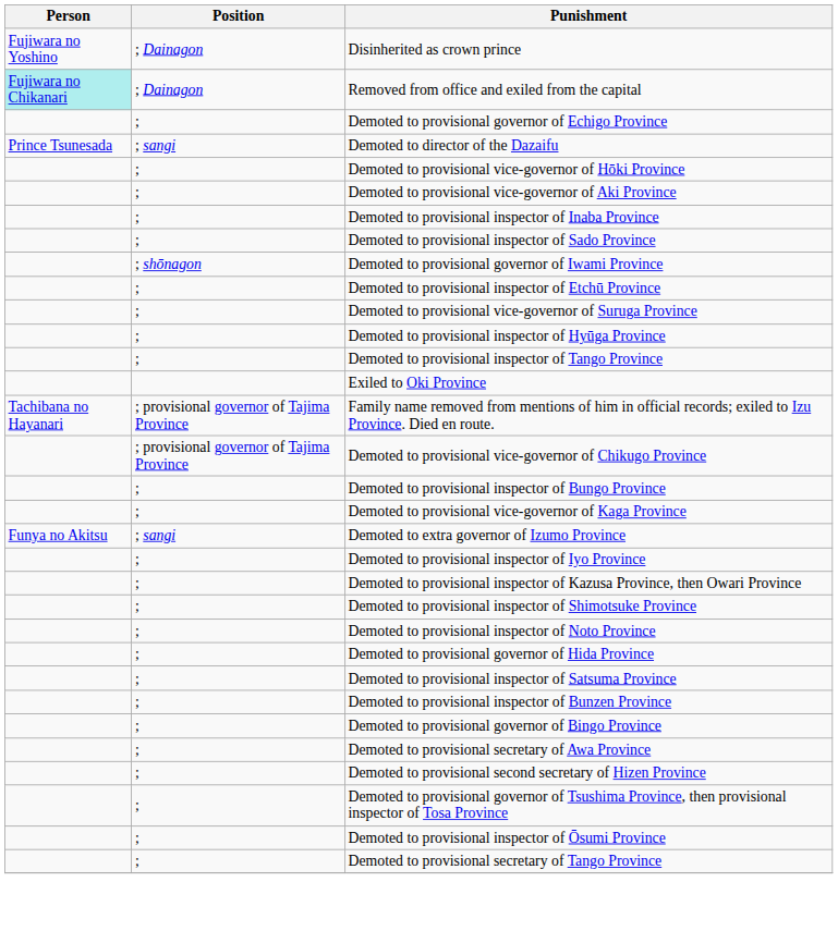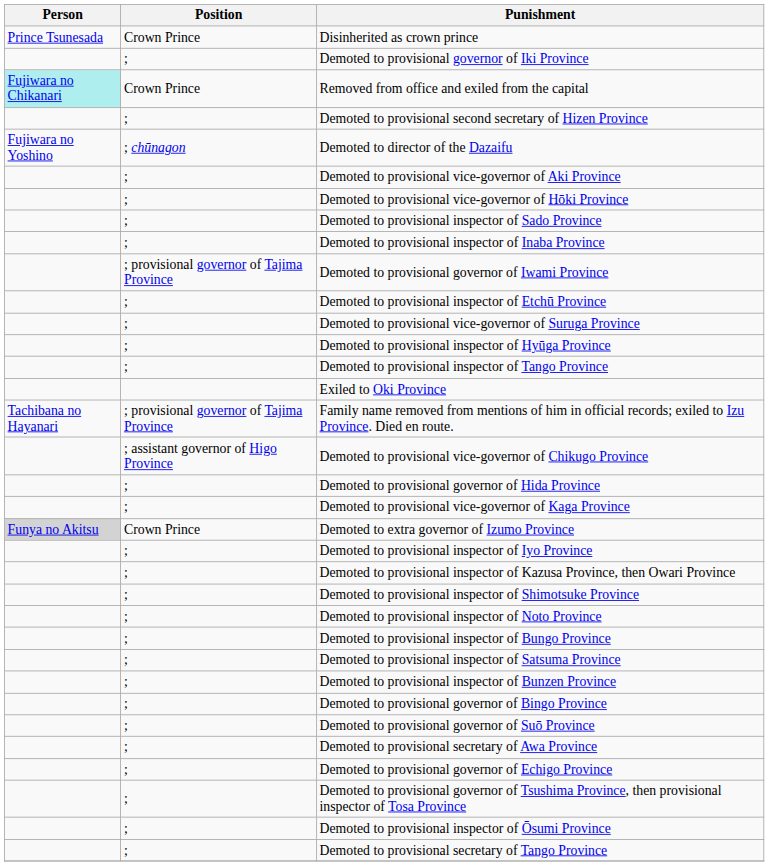Disinherited as crown prince | Person: Fujiwara no Yoshino -> Prince Tsunesada
Disinherited as crown prince | Position: ; Dainagon -> Crown Prince
+ row: ; | Demoted to provisional governor of Iki Province
Removed from office and exiled from the capital | Position: ; Dainagon -> Crown Prince
rows swapped: Demoted to provisional governor of Echigo Province <-> Demoted to provisional second secretary of Hizen Province
Demoted to director of the Dazaifu | Person: Prince Tsunesada -> Fujiwara no Yoshino
Demoted to director of the Dazaifu | Position: ; sangi -> ; chūnagon
rows swapped: Demoted to provisional vice-governor of Hōki Province <-> Demoted to provisional vice-governor of Aki Province
rows swapped: Demoted to provisional inspector of Sado Province <-> Demoted to provisional inspector of Inaba Province
Demoted to provisional governor of Iwami Province | Position: ; shōnagon -> ; provisional governor of Tajima Province
Demoted to provisional vice-governor of Chikugo Province | Position: ; provisional governor of Tajima Province -> ; assistant governor of Higo Province
rows swapped: Demoted to provisional governor of Hida Province <-> Demoted to provisional inspector of Bungo Province
Demoted to extra governor of Izumo Province | Person: no background -> lightgrey background
Demoted to extra governor of Izumo Province | Position: ; sangi -> Crown Prince
+ row: ; | Demoted to provisional governor of Suō Province
